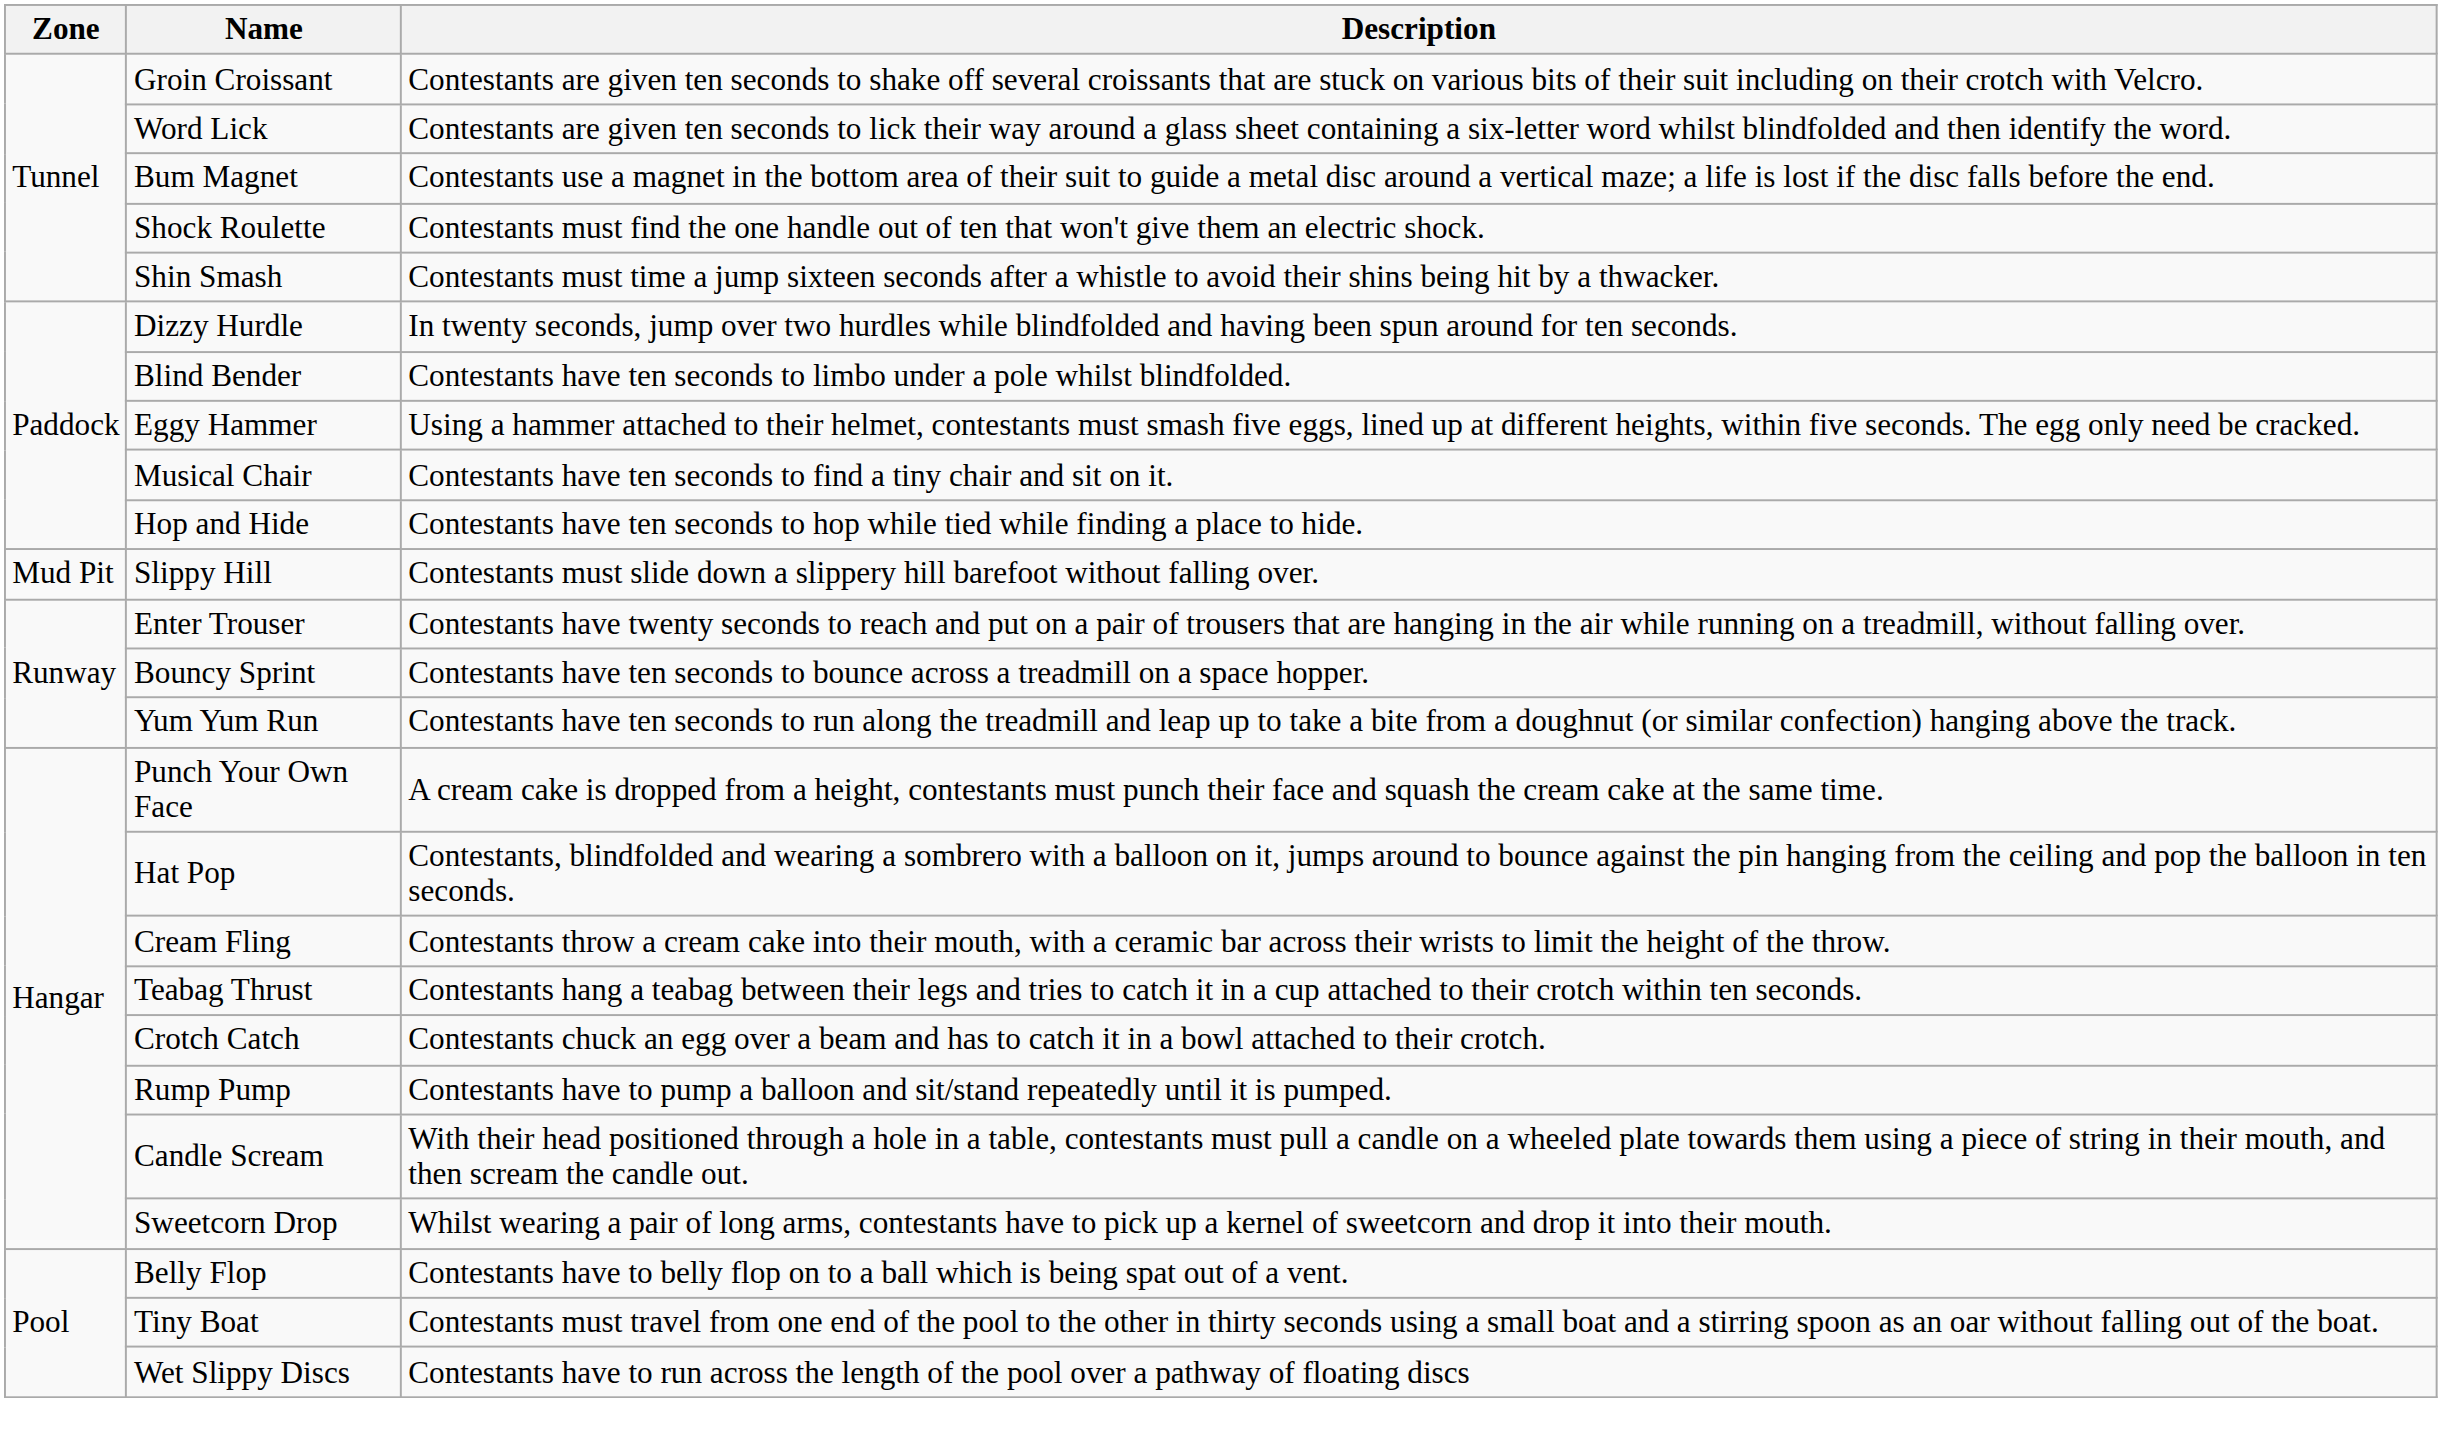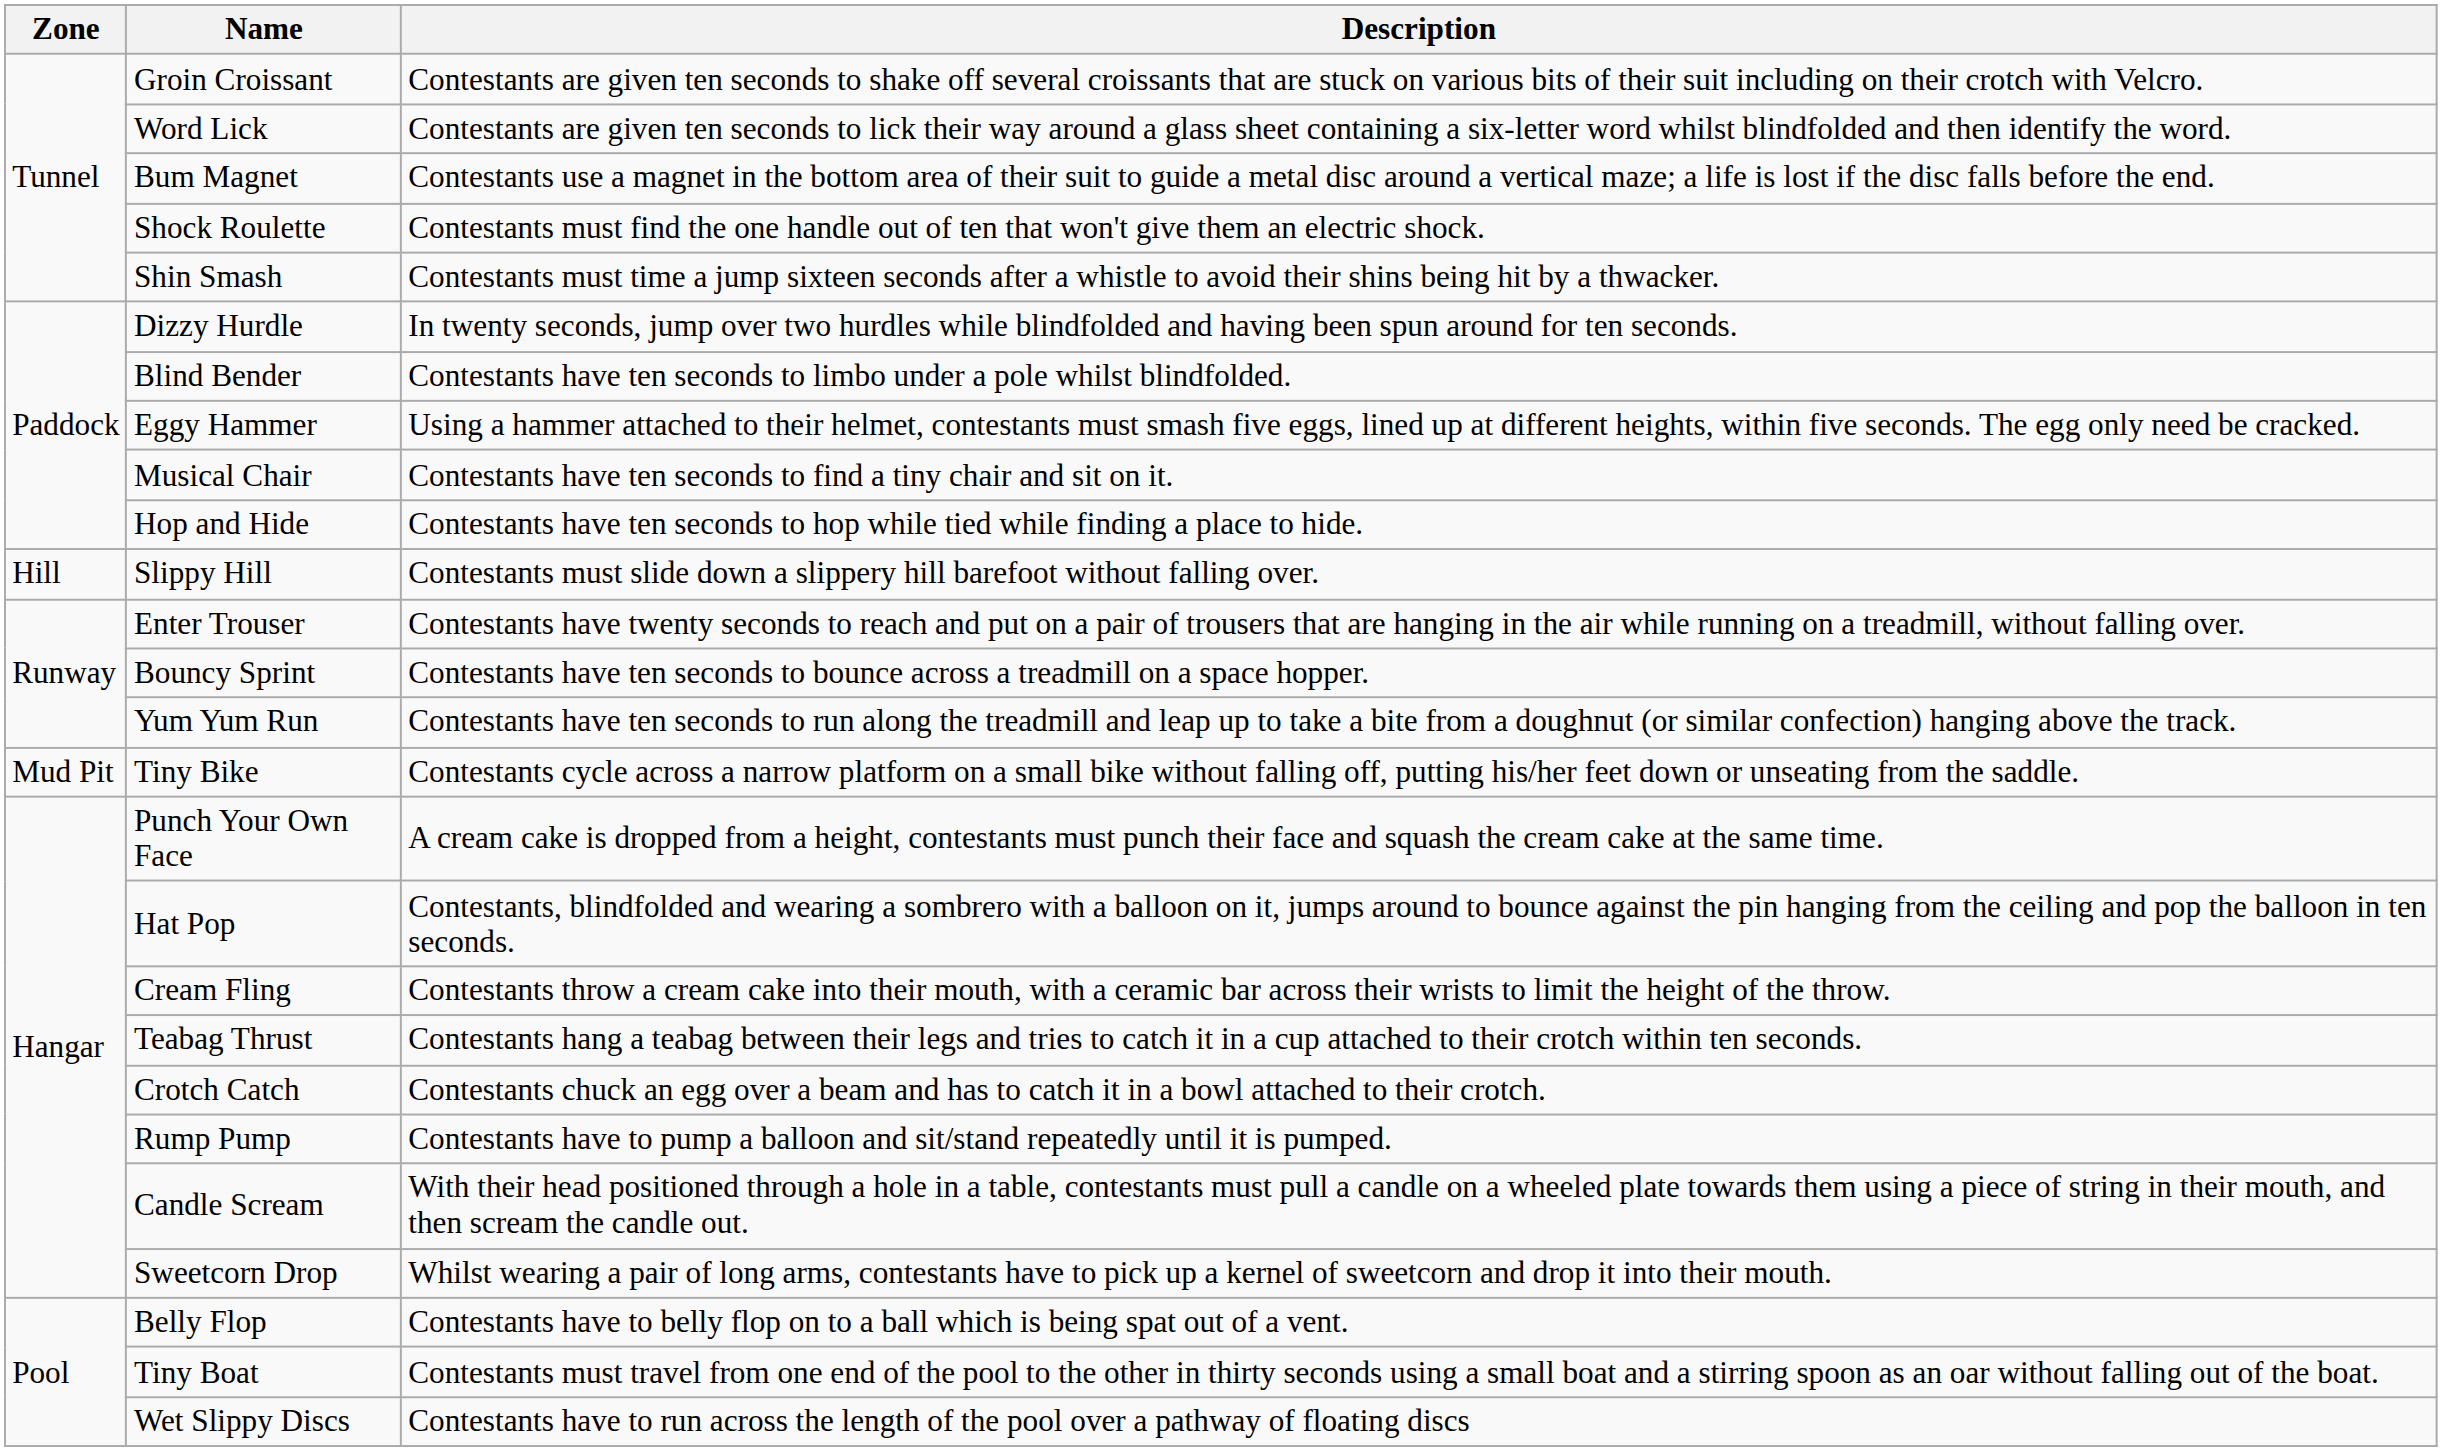Slippy Hill | Zone: Mud Pit -> Hill
+ row: Mud Pit | Tiny Bike | Contestants cycle across a narrow platform on a small bike without falling off, putting his/her feet down or unseating from the saddle.
